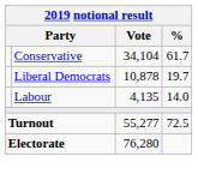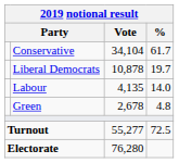+ row: Green | 2,678 | 4.8
